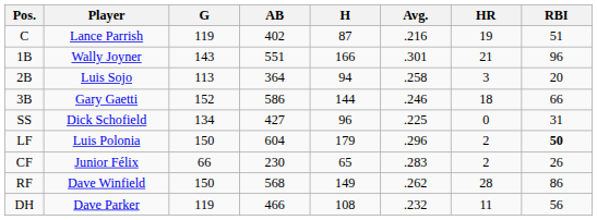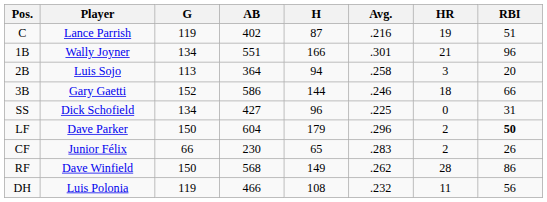1B | G: 143 -> 134
LF | Player: Luis Polonia -> Dave Parker
DH | Player: Dave Parker -> Luis Polonia
